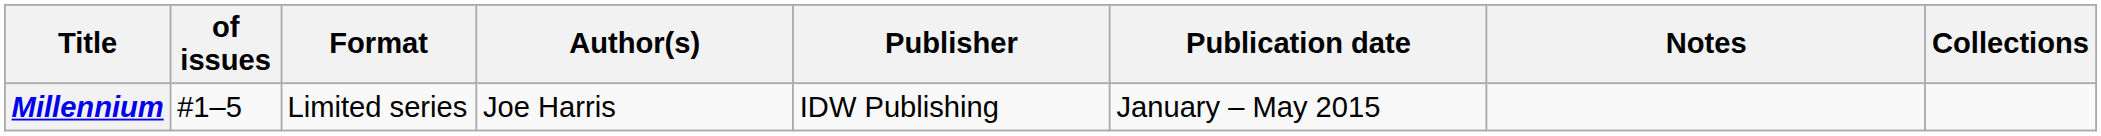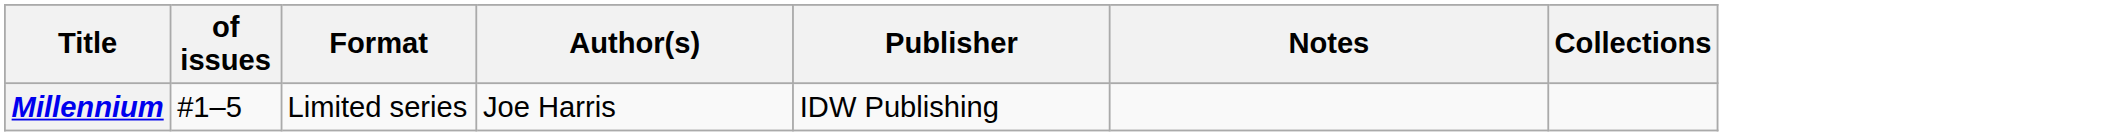- column: Publication date | January – May 2015
